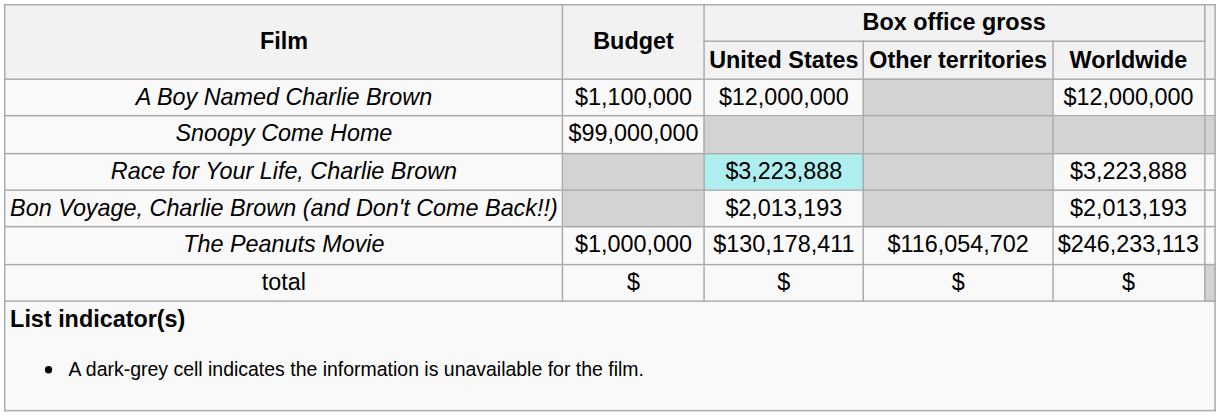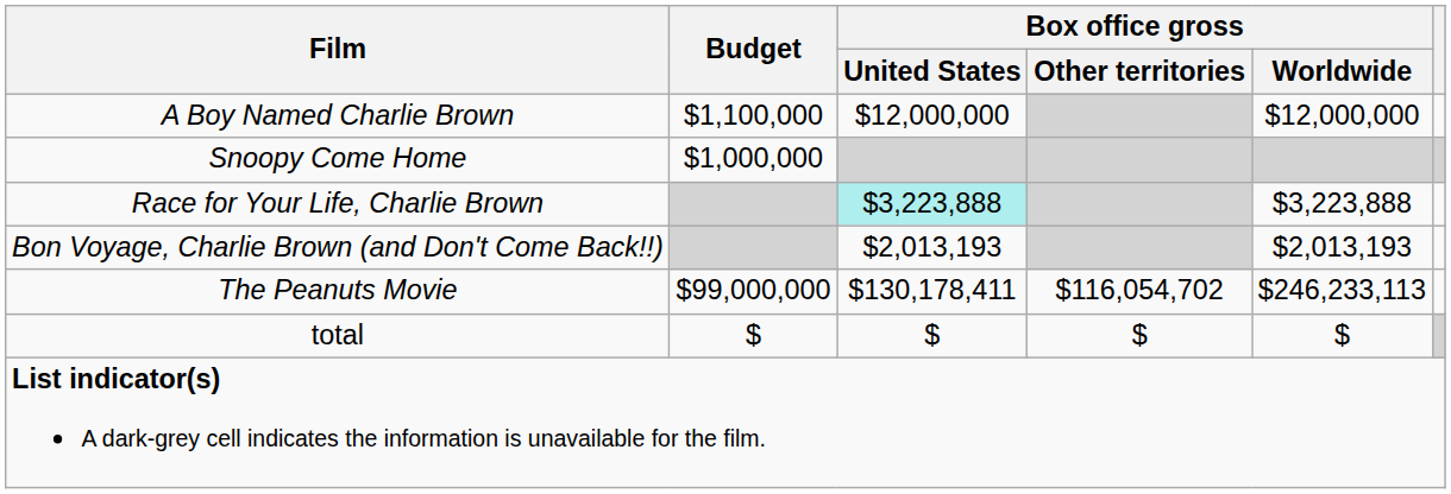Snoopy Come Home | Budget: $99,000,000 -> $1,000,000
The Peanuts Movie | Budget: $1,000,000 -> $99,000,000
